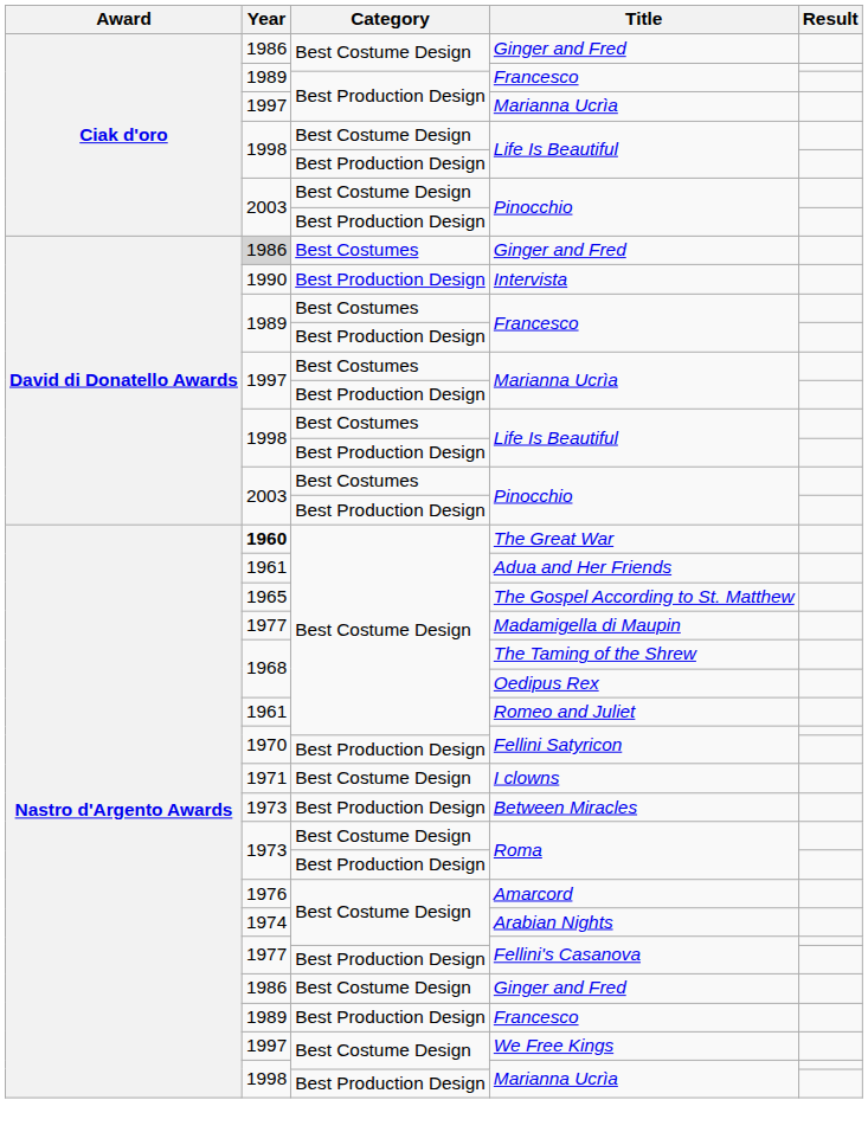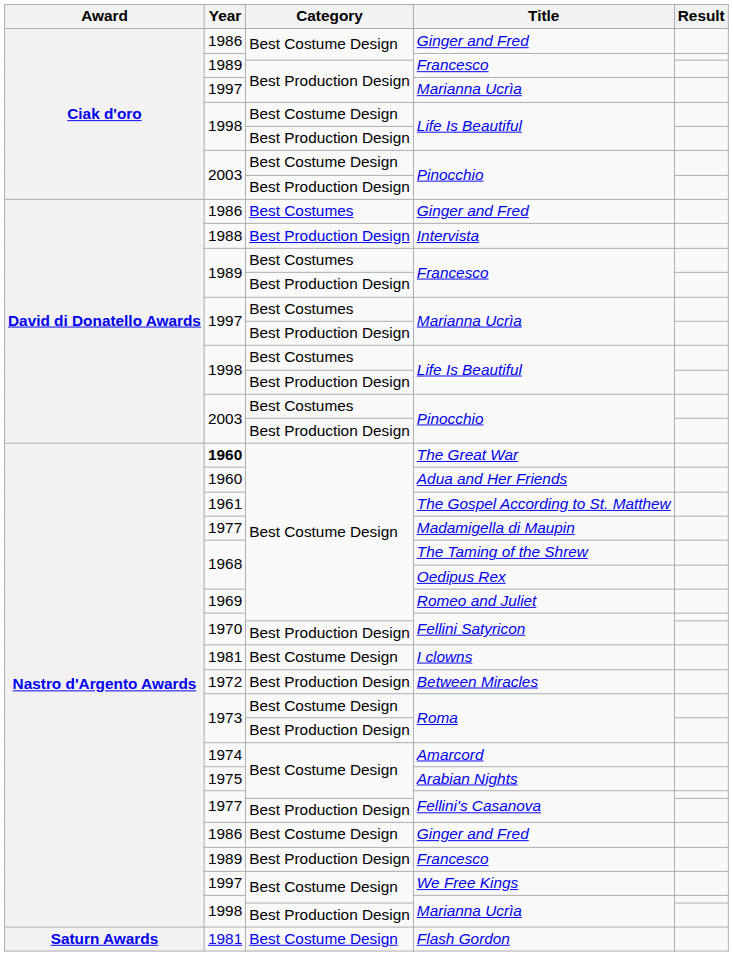Best Costumes / Ginger and Fred | Year: lightgrey background -> no background
Intervista | Year: 1990 -> 1988
Adua and Her Friends | Year: 1961 -> 1960
The Gospel According to St. Matthew | Year: 1965 -> 1961
Romeo and Juliet | Year: 1961 -> 1969
I clowns | Year: 1971 -> 1981
Between Miracles | Year: 1973 -> 1972
Amarcord | Year: 1976 -> 1974
Arabian Nights | Year: 1974 -> 1975
+ row: Saturn Awards | 1981 | Best Costume Design | Flash Gordon
